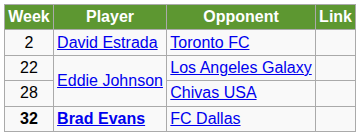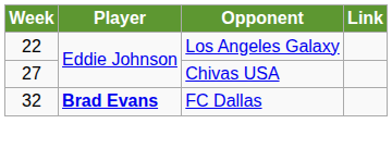- row: 2 | David Estrada | Toronto FC
Chivas USA | Week: 28 -> 27
FC Dallas | Week: bold -> normal
